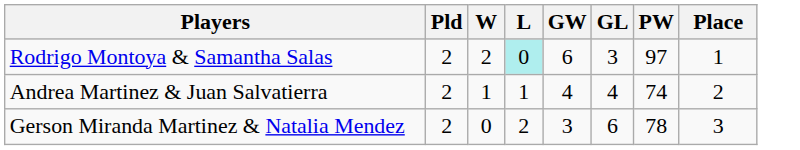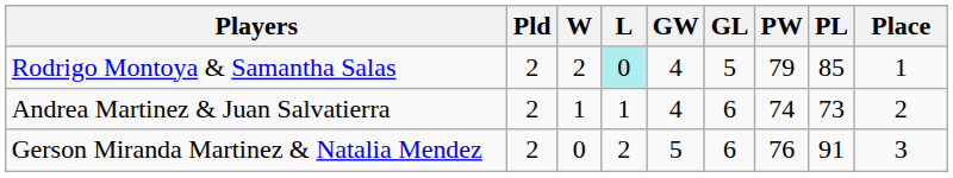+ column: PL | 85 | 73 | 91
Rodrigo Montoya & Samantha Salas | GW: 6 -> 4
Rodrigo Montoya & Samantha Salas | GL: 3 -> 5
Rodrigo Montoya & Samantha Salas | PW: 97 -> 79
Andrea Martinez & Juan Salvatierra | GL: 4 -> 6
Gerson Miranda Martinez & Natalia Mendez | GW: 3 -> 5
Gerson Miranda Martinez & Natalia Mendez | PW: 78 -> 76
